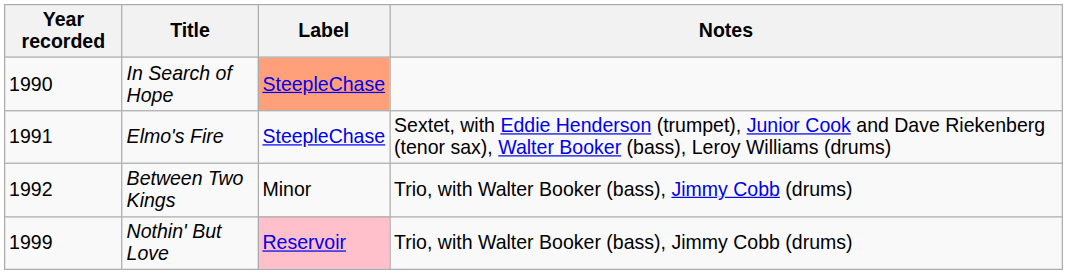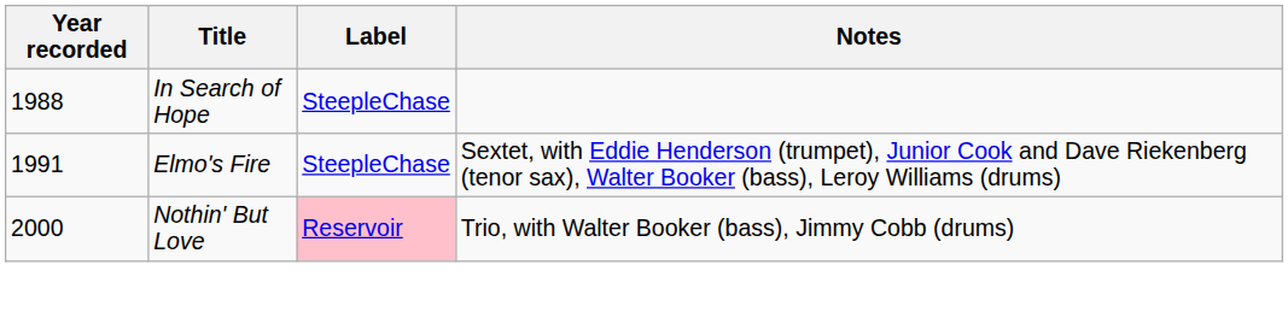In Search of Hope | Year recorded: 1990 -> 1988
In Search of Hope | Label: lightsalmon background -> no background
- row: 1992 | Between Two Kings | Minor | Trio, with Walter Booker (bass), Jimmy Cobb (drums)
Nothin' But Love | Year recorded: 1999 -> 2000
